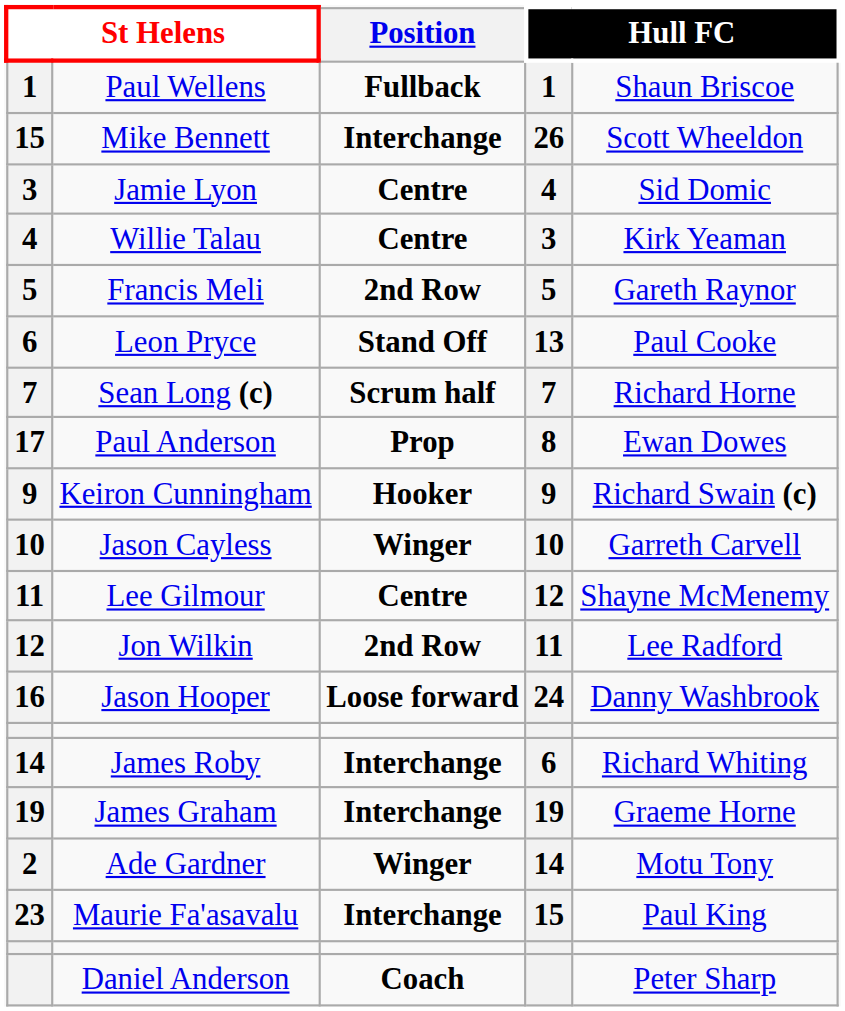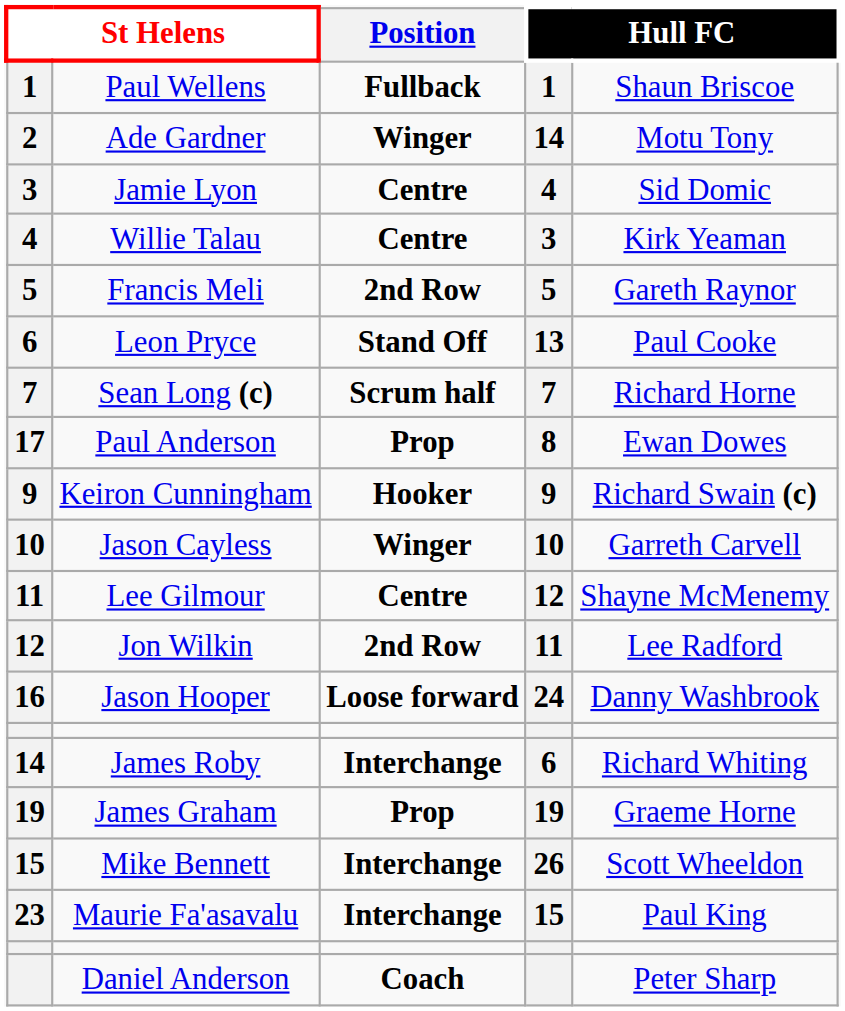rows swapped: Ade Gardner <-> Mike Bennett
James Graham | Position: Interchange -> Prop
